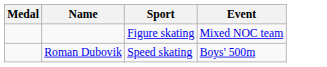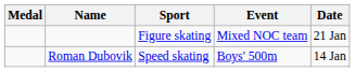+ column: Date | 21 Jan | 14 Jan
